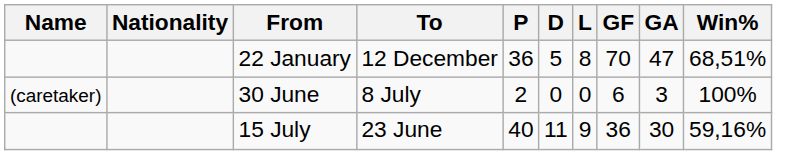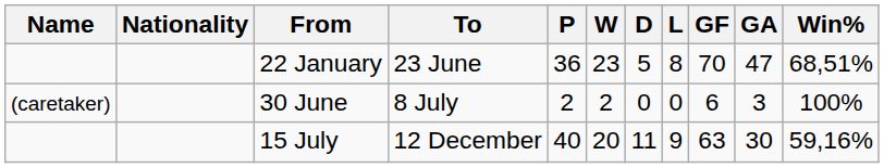+ column: W | 23 | 2 | 20
22 January | To: 12 December -> 23 June
15 July | To: 23 June -> 12 December
15 July | GF: 36 -> 63
